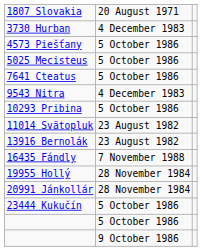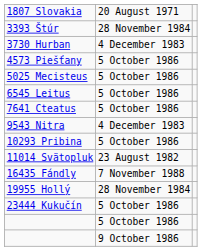+ row: 3393 Štúr | 28 November 1984
+ row: 6545 Leitus | 5 October 1986
- row: 13916 Bernolák | 23 August 1982
- row: 20991 Jánkollár | 28 November 1984
